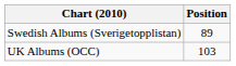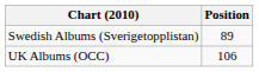UK Albums (OCC) | Position: 103 -> 106
